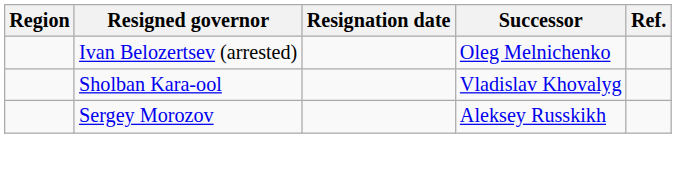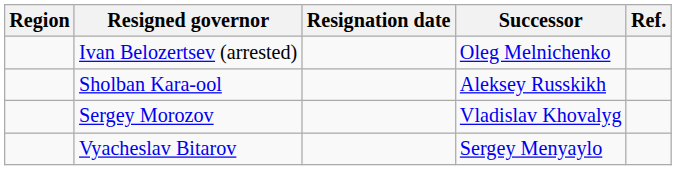Sholban Kara-ool | Successor: Vladislav Khovalyg -> Aleksey Russkikh
Sergey Morozov | Successor: Aleksey Russkikh -> Vladislav Khovalyg
+ row: Vyacheslav Bitarov | Sergey Menyaylo
